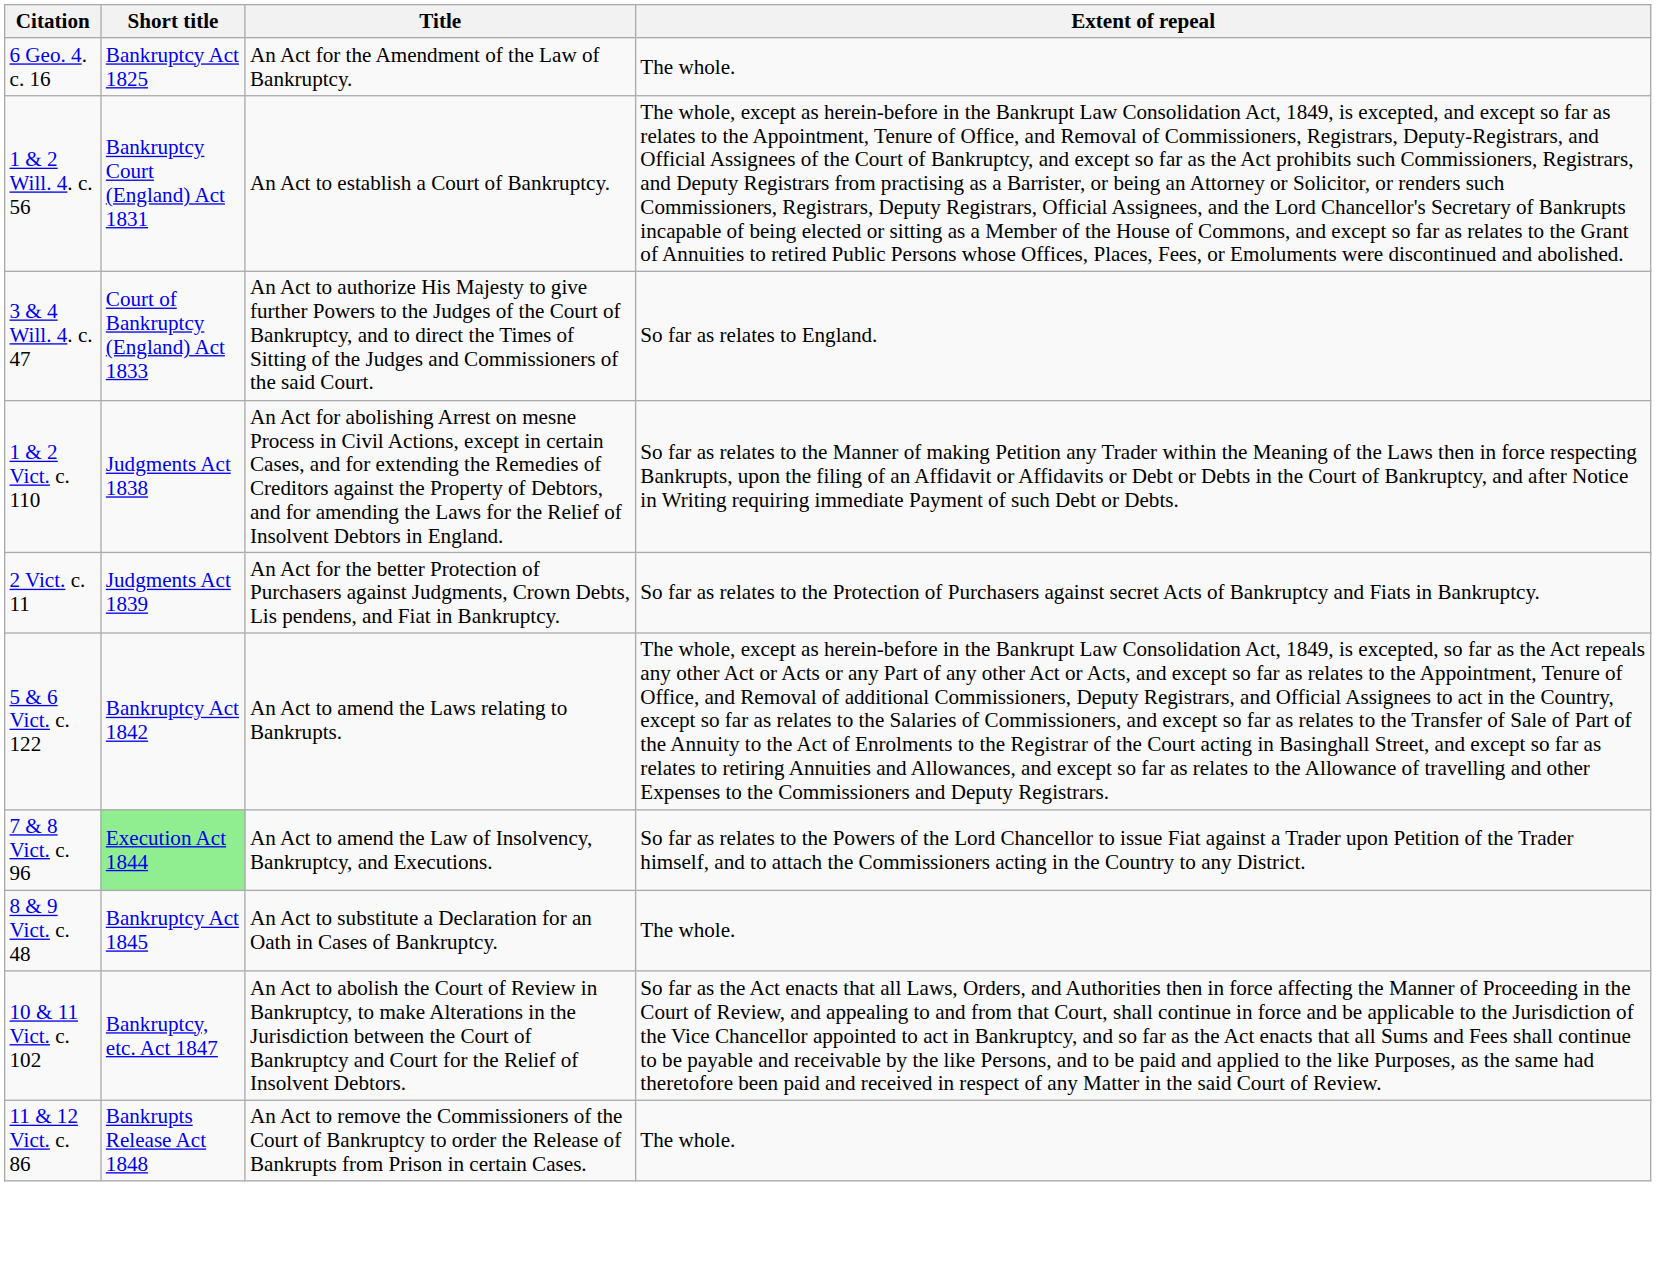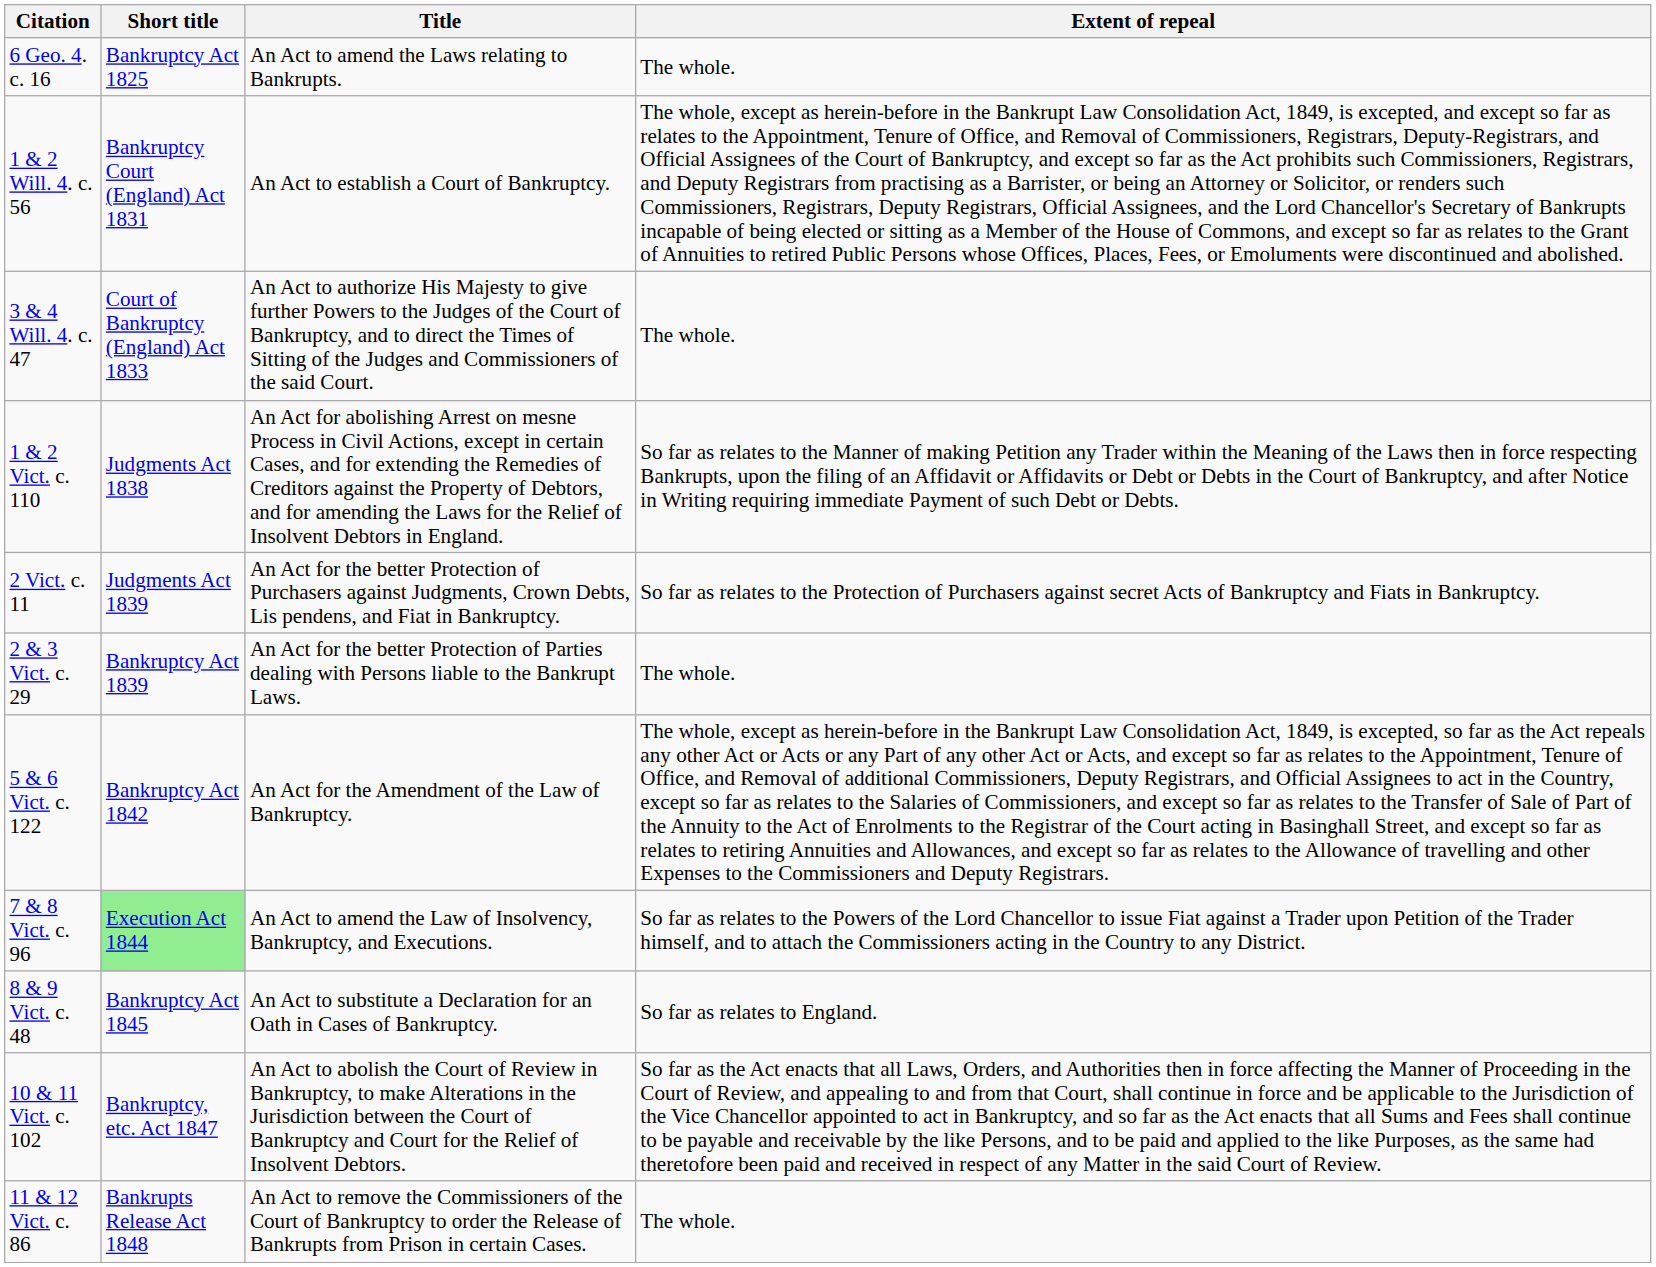6 Geo. 4. c. 16 | Title: An Act for the Amendment of the Law of Bankruptcy. -> An Act to amend the Laws relating to Bankrupts.
3 & 4 Will. 4. c. 47 | Extent of repeal: So far as relates to England. -> The whole.
+ row: 2 & 3 Vict. c. 29 | Bankruptcy Act 1839 | An Act for the better Protection of Parties dealing with Persons liable to the Bankrupt Laws. | The whole.
5 & 6 Vict. c. 122 | Title: An Act to amend the Laws relating to Bankrupts. -> An Act for the Amendment of the Law of Bankruptcy.
8 & 9 Vict. c. 48 | Extent of repeal: The whole. -> So far as relates to England.
